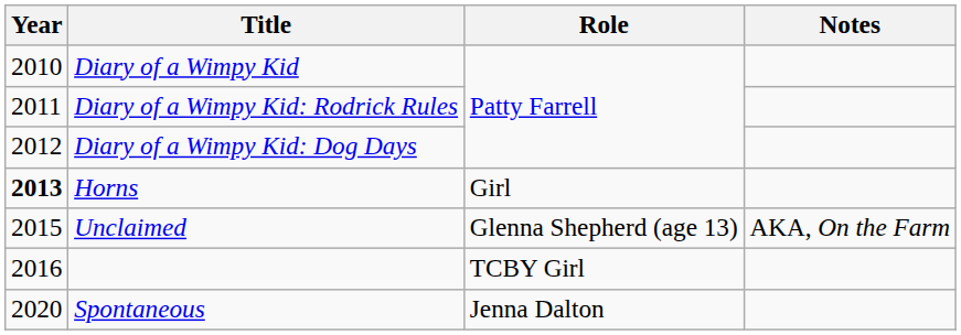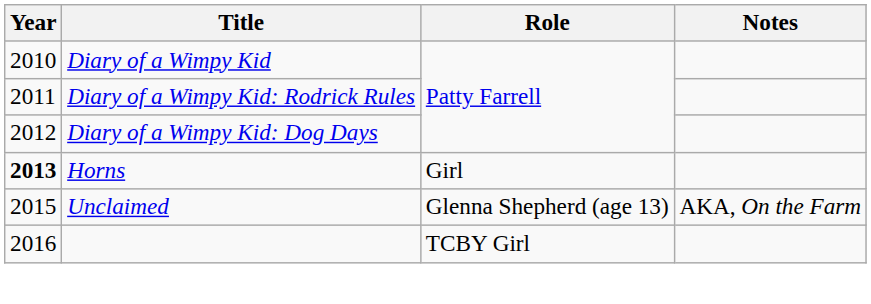- row: 2020 | Spontaneous | Jenna Dalton
